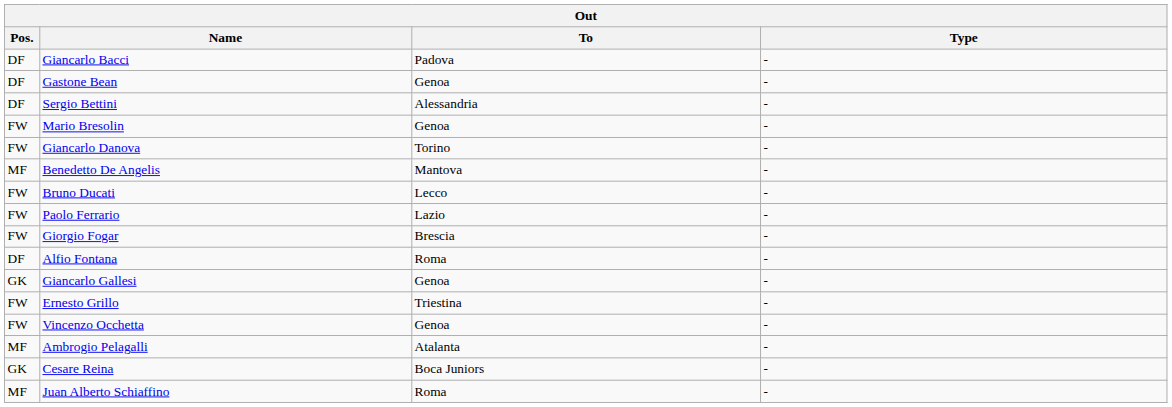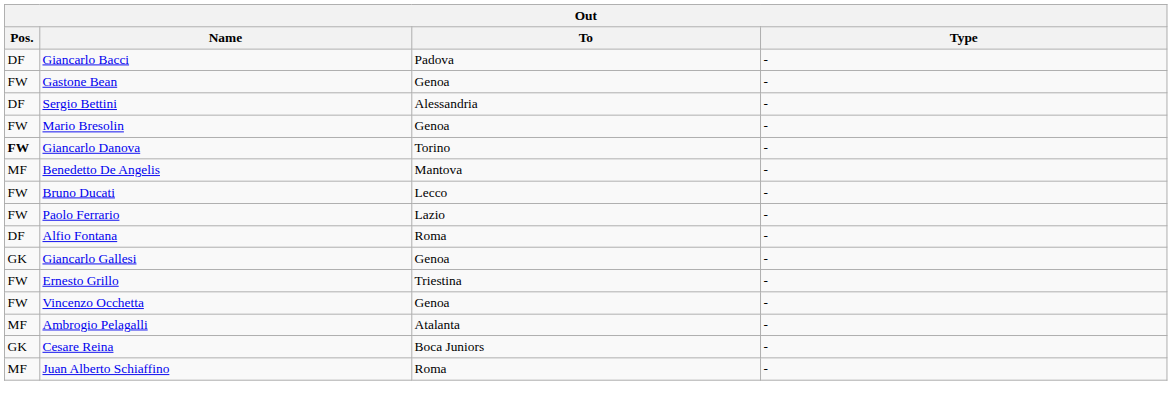Gastone Bean | Pos.: DF -> FW
Giancarlo Danova | Pos.: normal -> bold
- row: FW | Giorgio Fogar | Brescia | -
